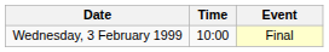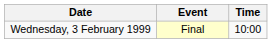columns swapped: Time <-> Event
